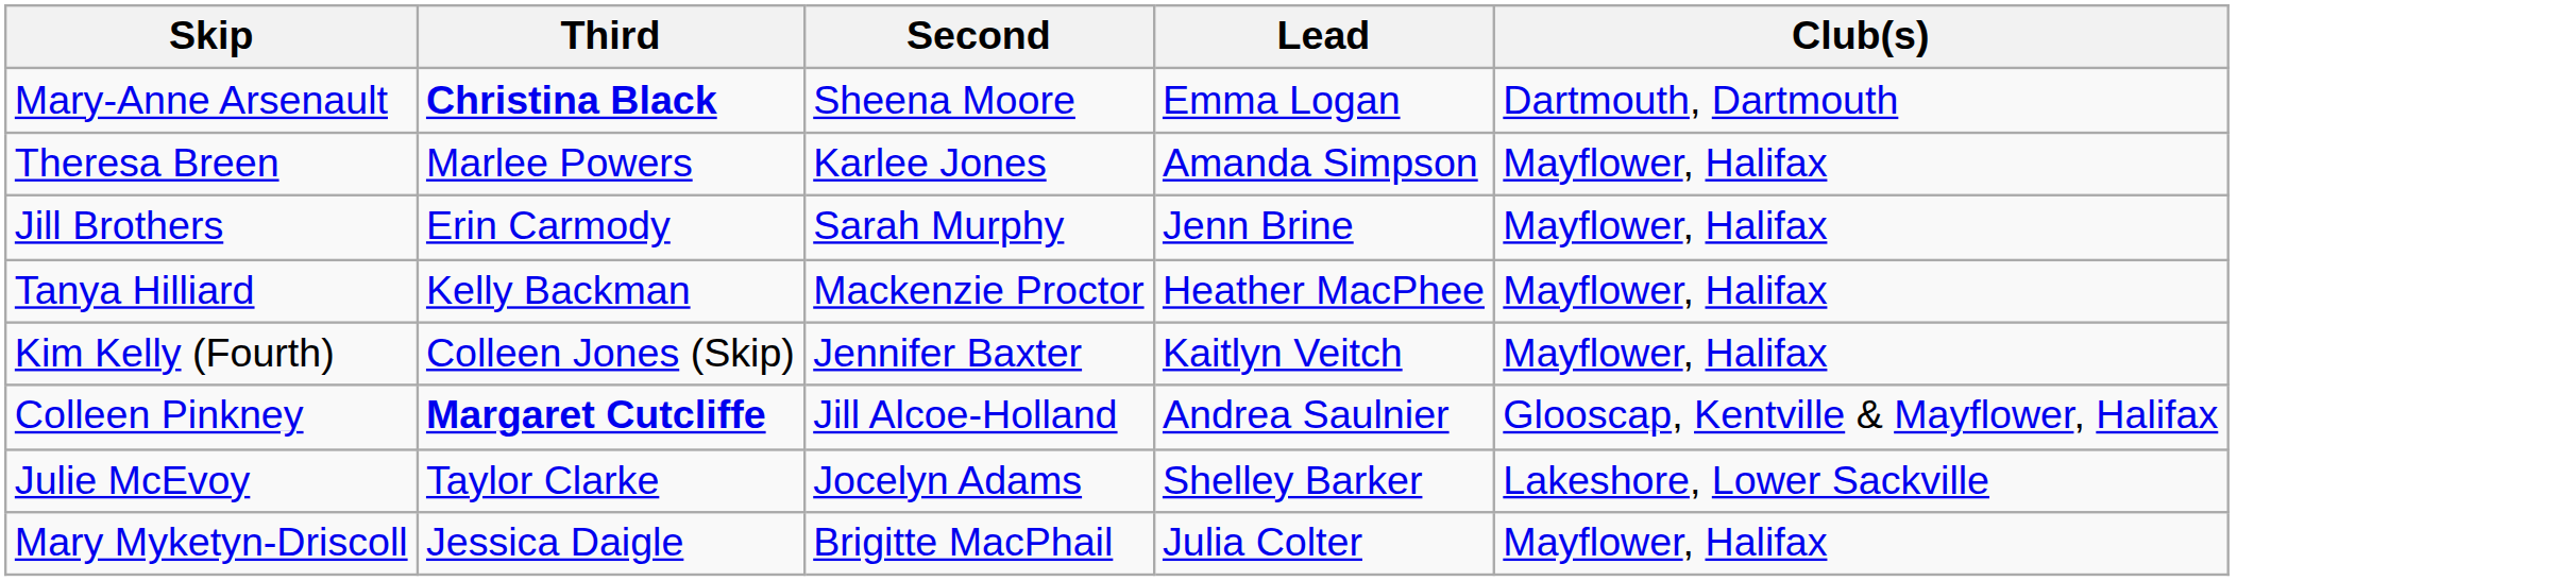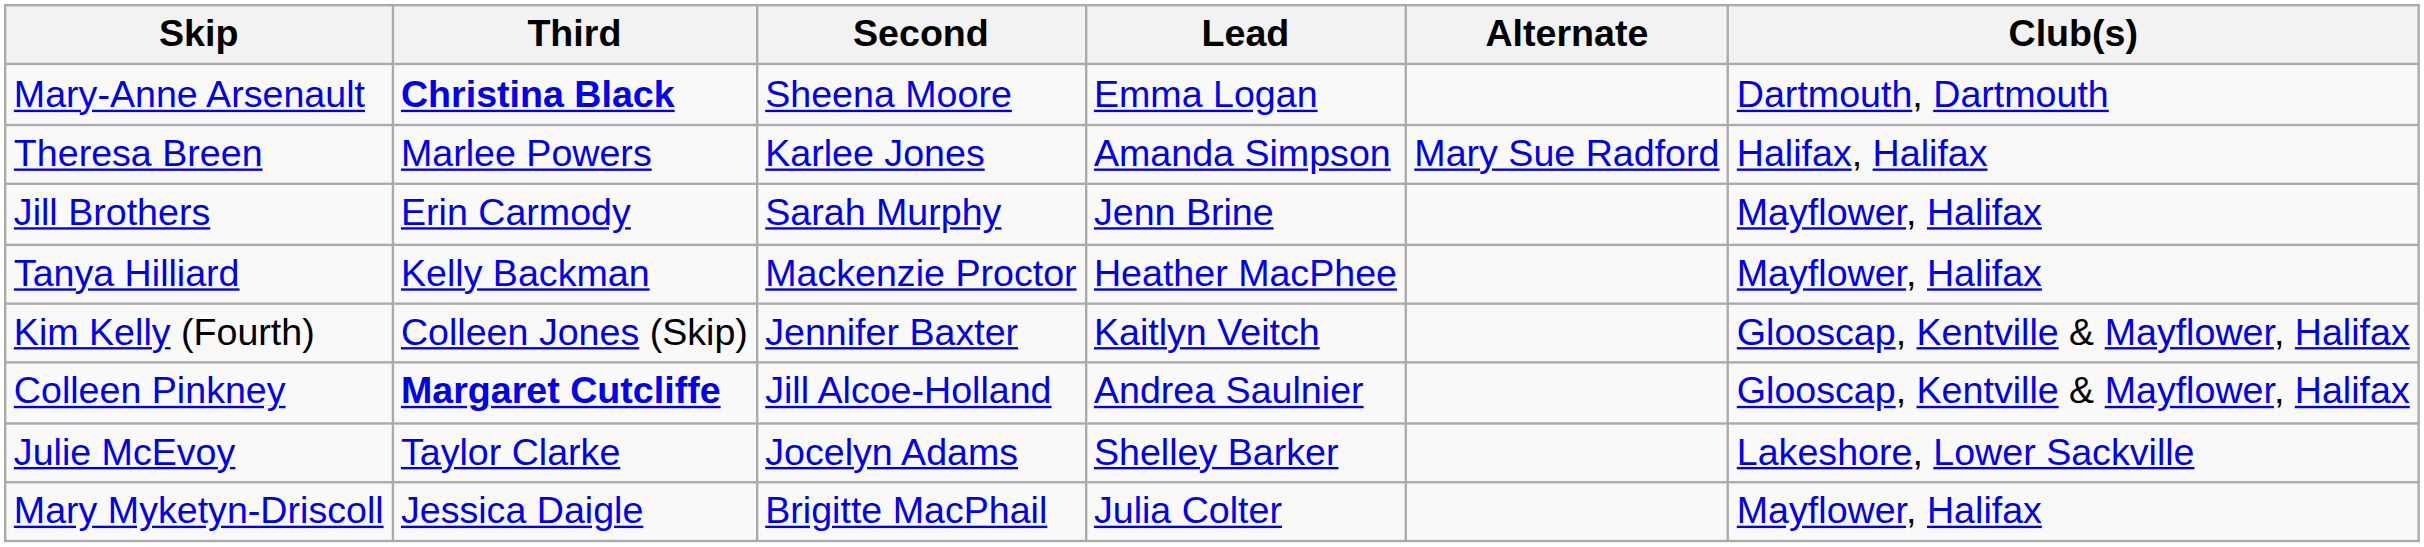+ column: Alternate | Mary Sue Radford
Theresa Breen | Club(s): Mayflower, Halifax -> Halifax, Halifax
Kim Kelly (Fourth) | Club(s): Mayflower, Halifax -> Glooscap, Kentville & Mayflower, Halifax
